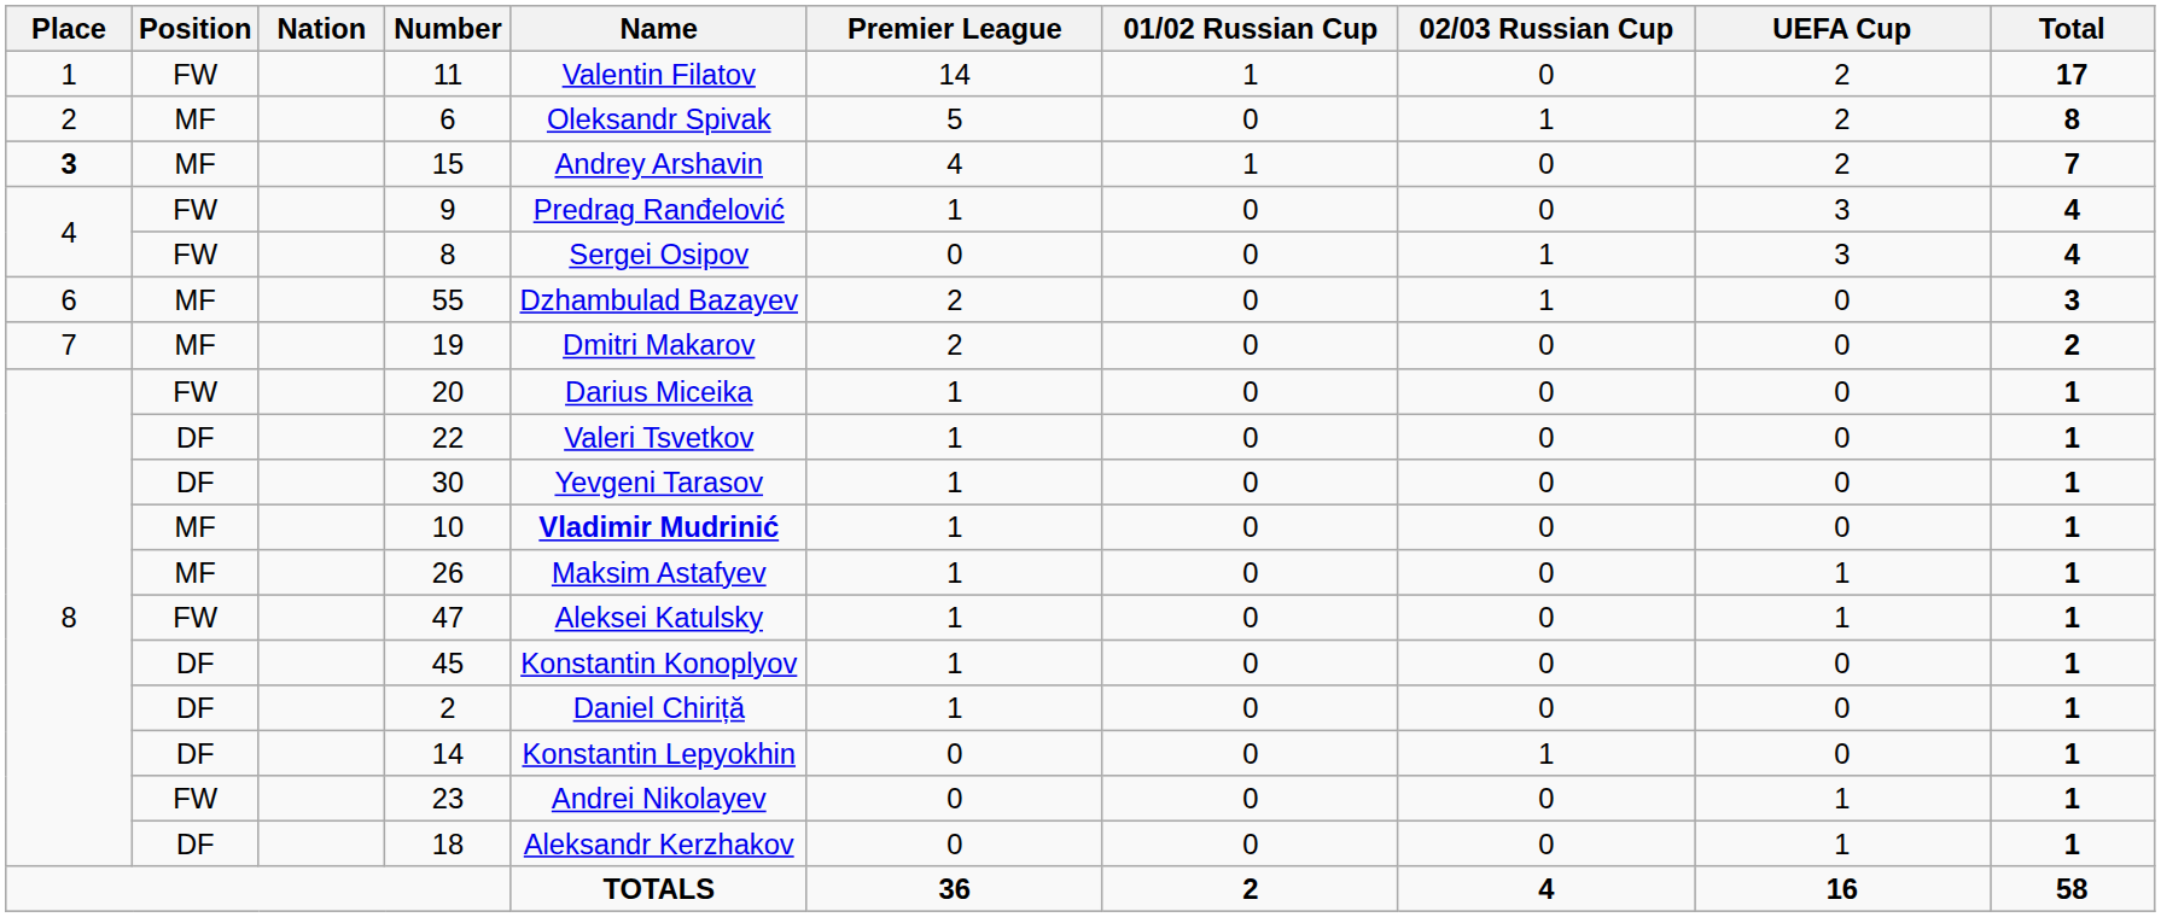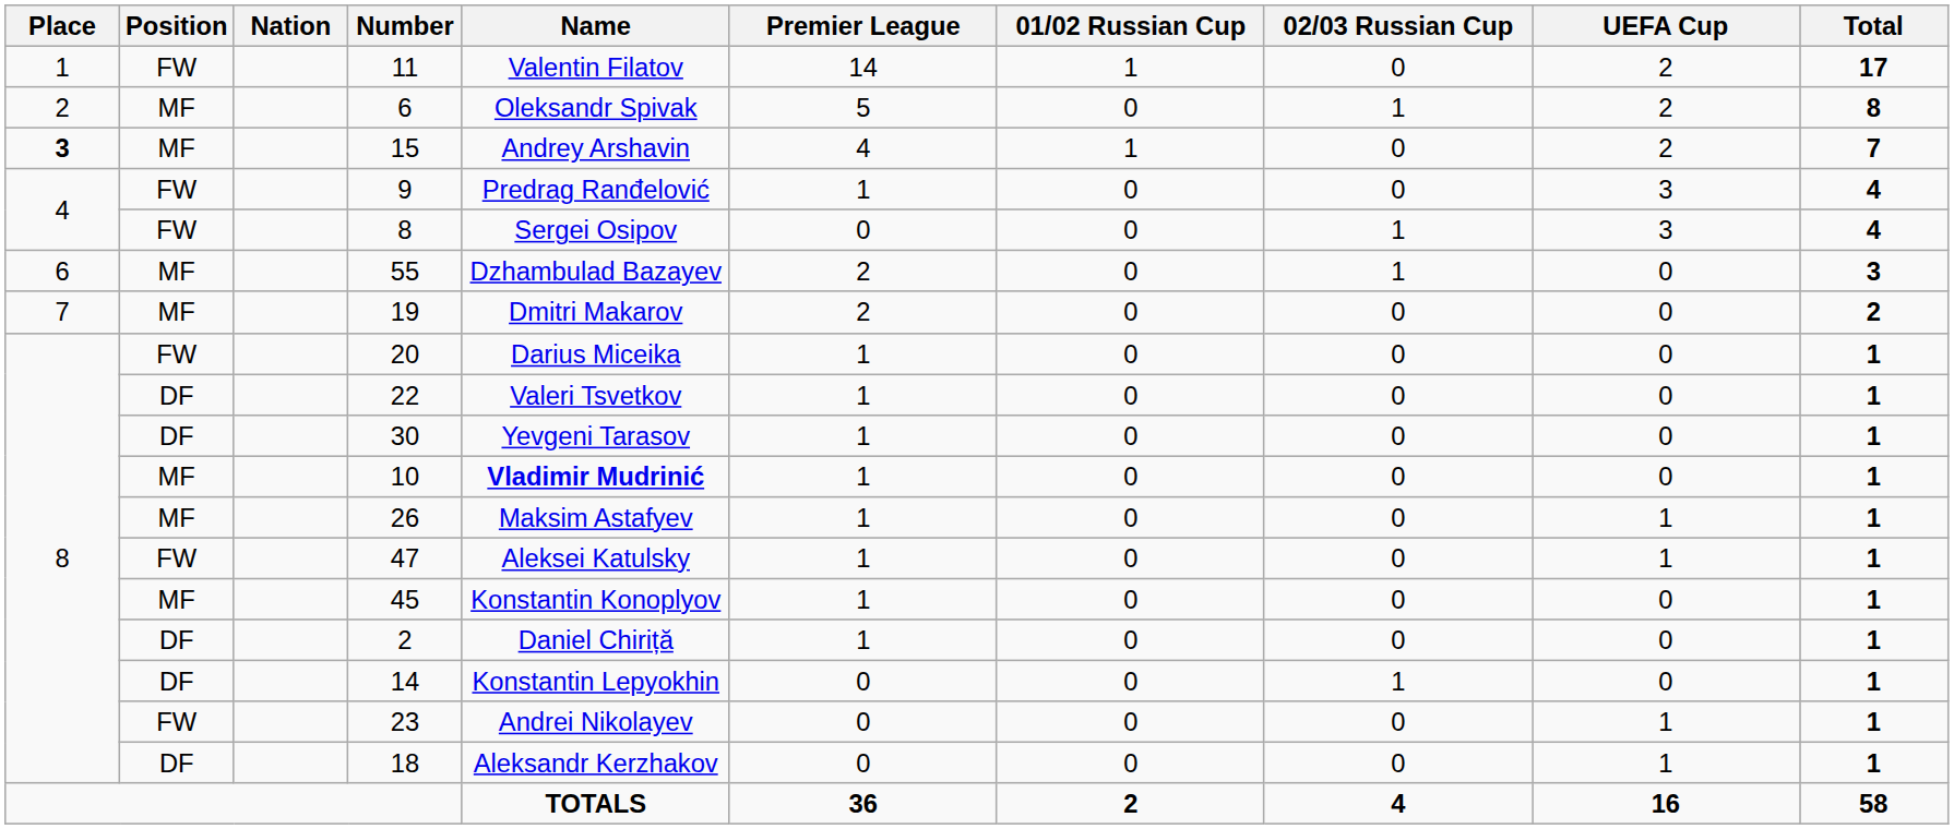45 | Position: DF -> MF
